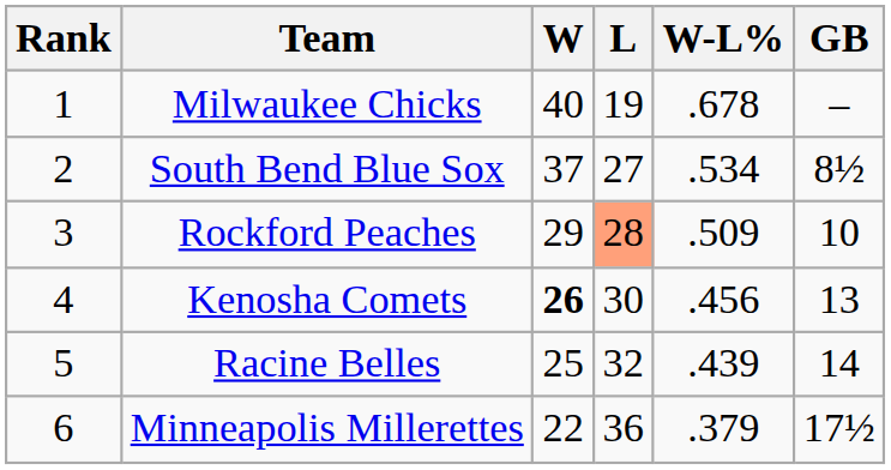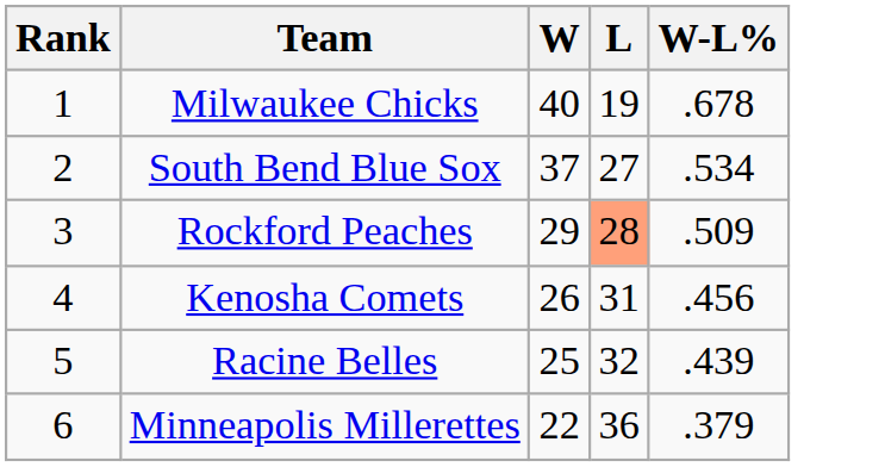- column: GB | – | 8½ | 10 | 13 | 14 | 17½
Kenosha Comets | W: bold -> normal
Kenosha Comets | L: 30 -> 31
